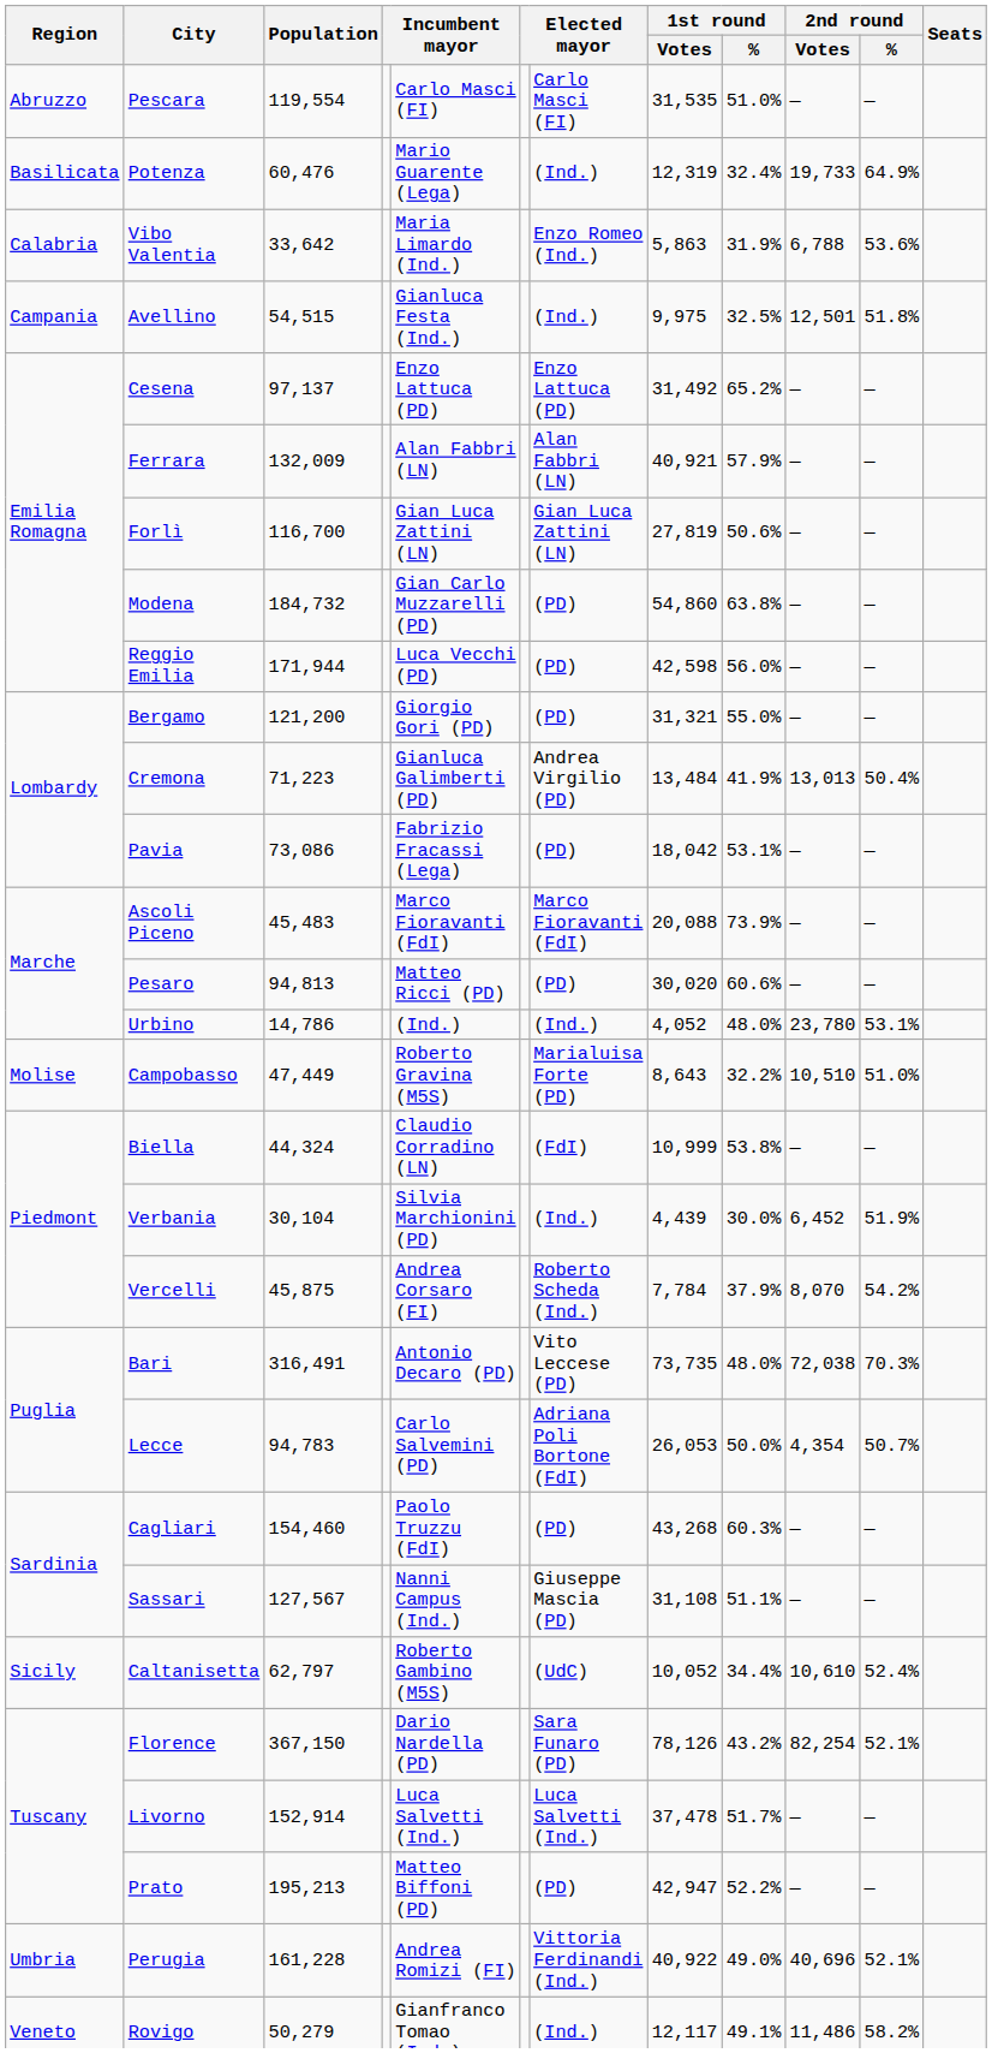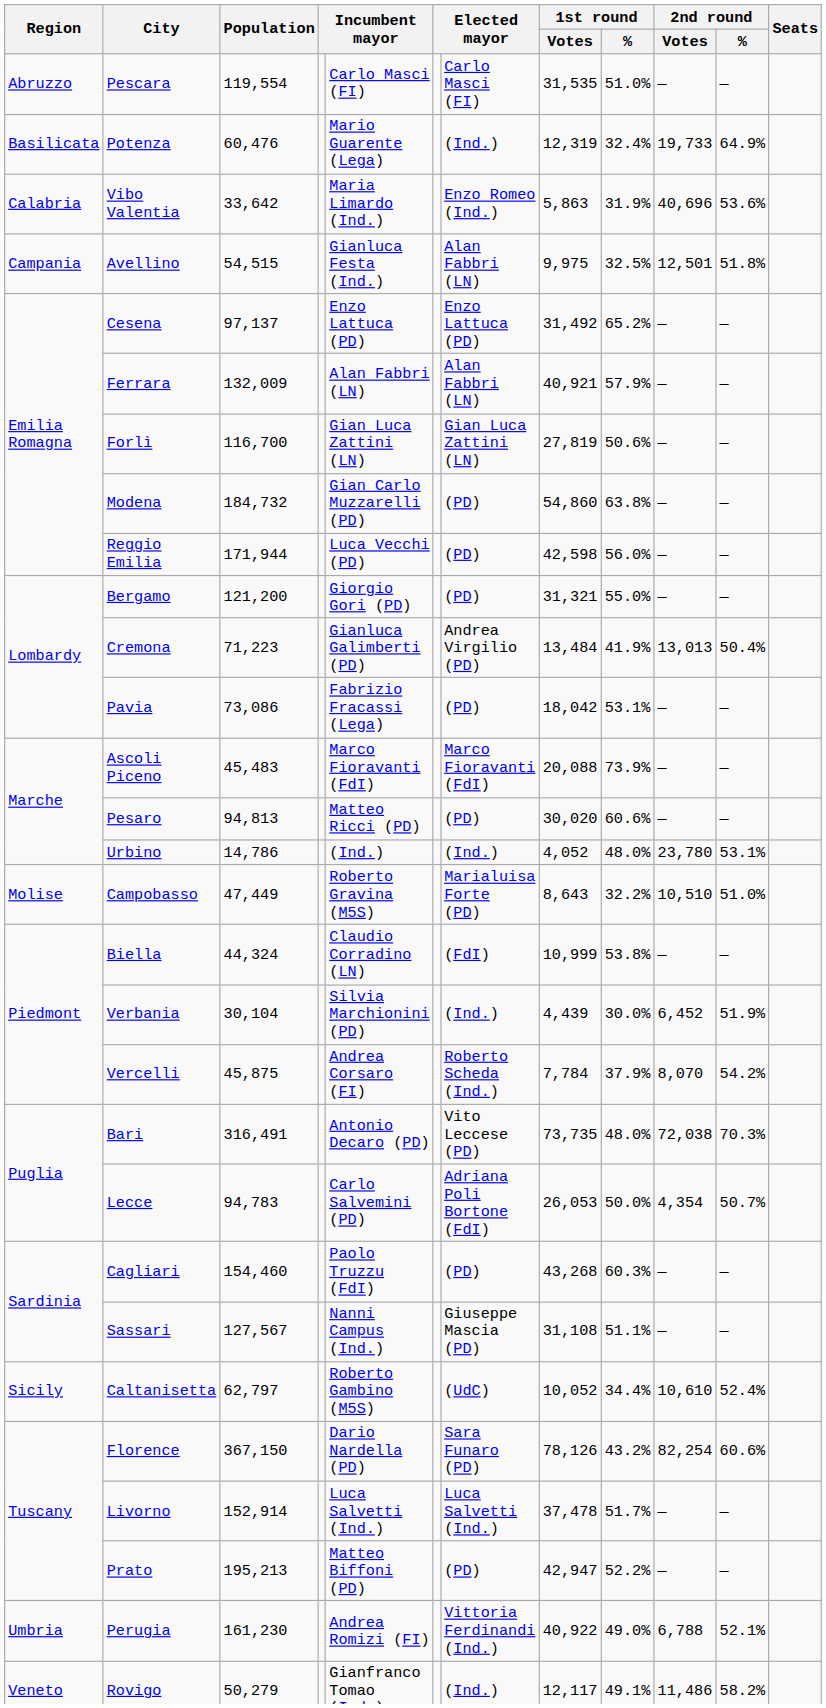Vibo Valentia | 2nd round / Votes: 6,788 -> 40,696
Avellino | column 7: (Ind.) -> Alan Fabbri (LN)
Florence | 2nd round / %: 52.1% -> 60.6%
Perugia | Population: 161,228 -> 161,230
Perugia | 2nd round / Votes: 40,696 -> 6,788
